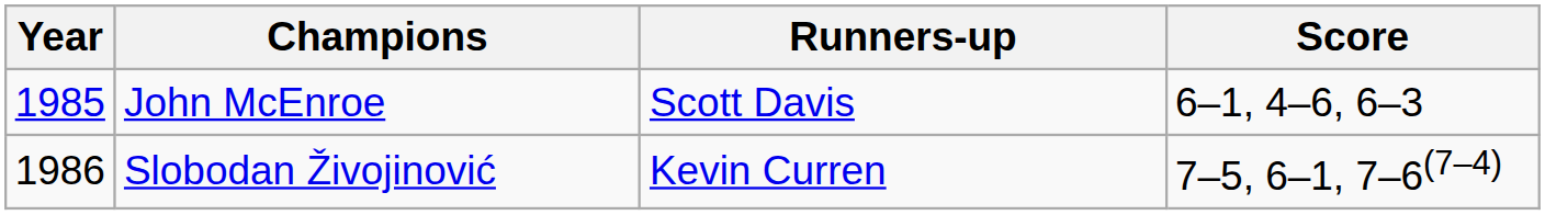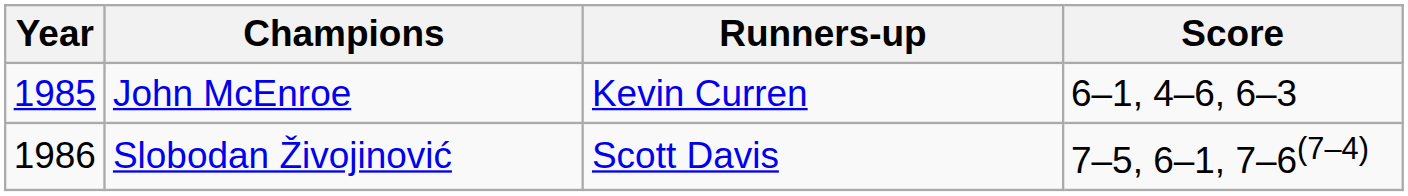John McEnroe | Runners-up: Scott Davis -> Kevin Curren
Slobodan Živojinović | Runners-up: Kevin Curren -> Scott Davis
